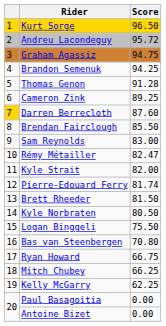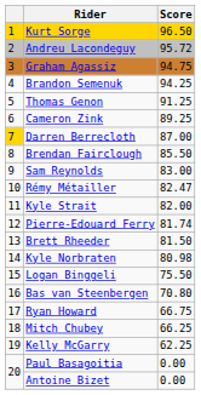Thomas Genon | Score: 91.28 -> 91.25
Darren Berrecloth | Score: 87.60 -> 87.00
Kyle Norbraten | Score: 80.50 -> 80.98
